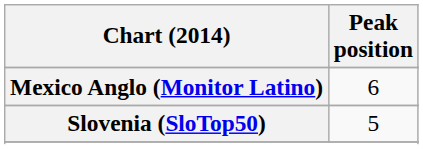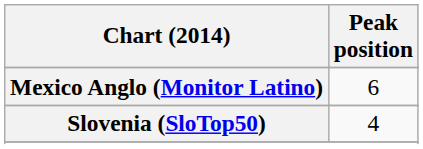Slovenia (SloTop50) | Peak position: 5 -> 4
